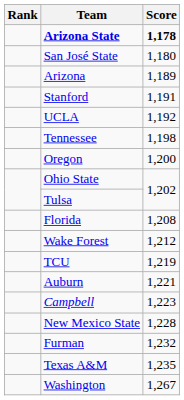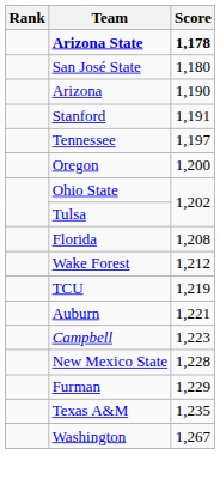Arizona | Score: 1,189 -> 1,190
- row: UCLA | 1,192
Tennessee | Score: 1,198 -> 1,197
Furman | Score: 1,232 -> 1,229
